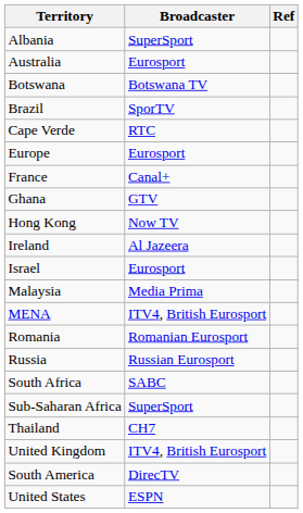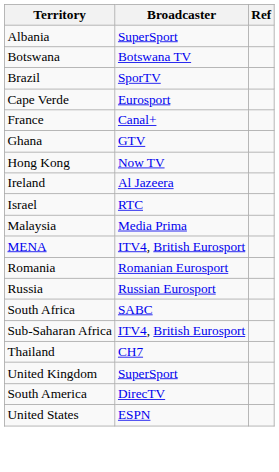- row: Australia | Eurosport
Cape Verde | Broadcaster: RTC -> Eurosport
- row: Europe | Eurosport
Israel | Broadcaster: Eurosport -> RTC
Sub-Saharan Africa | Broadcaster: SuperSport -> ITV4, British Eurosport
United Kingdom | Broadcaster: ITV4, British Eurosport -> SuperSport
